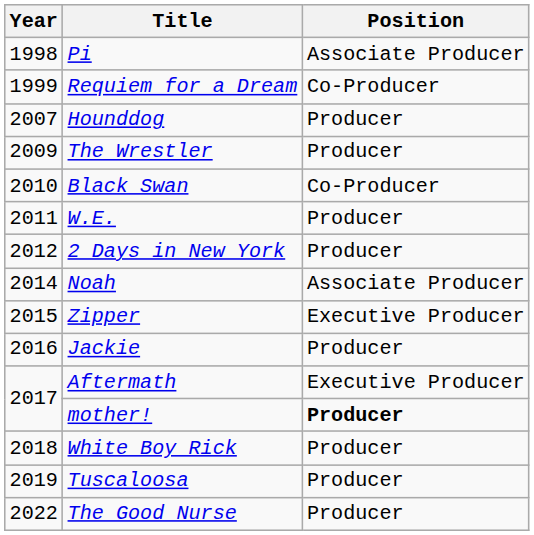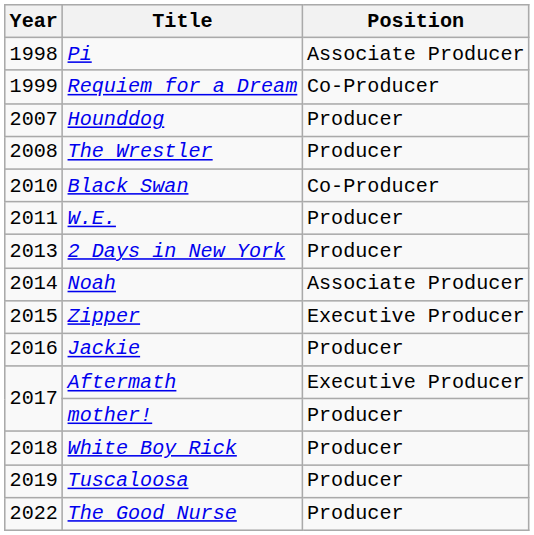The Wrestler | Year: 2009 -> 2008
2 Days in New York | Year: 2012 -> 2013
mother! | Position: bold -> normal
